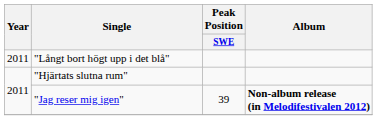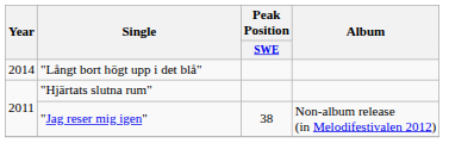"Långt bort högt upp i det blå" | Year: 2011 -> 2014
"Jag reser mig igen" | Peak Position / SWE: 39 -> 38
"Jag reser mig igen" | Album: bold -> normal
